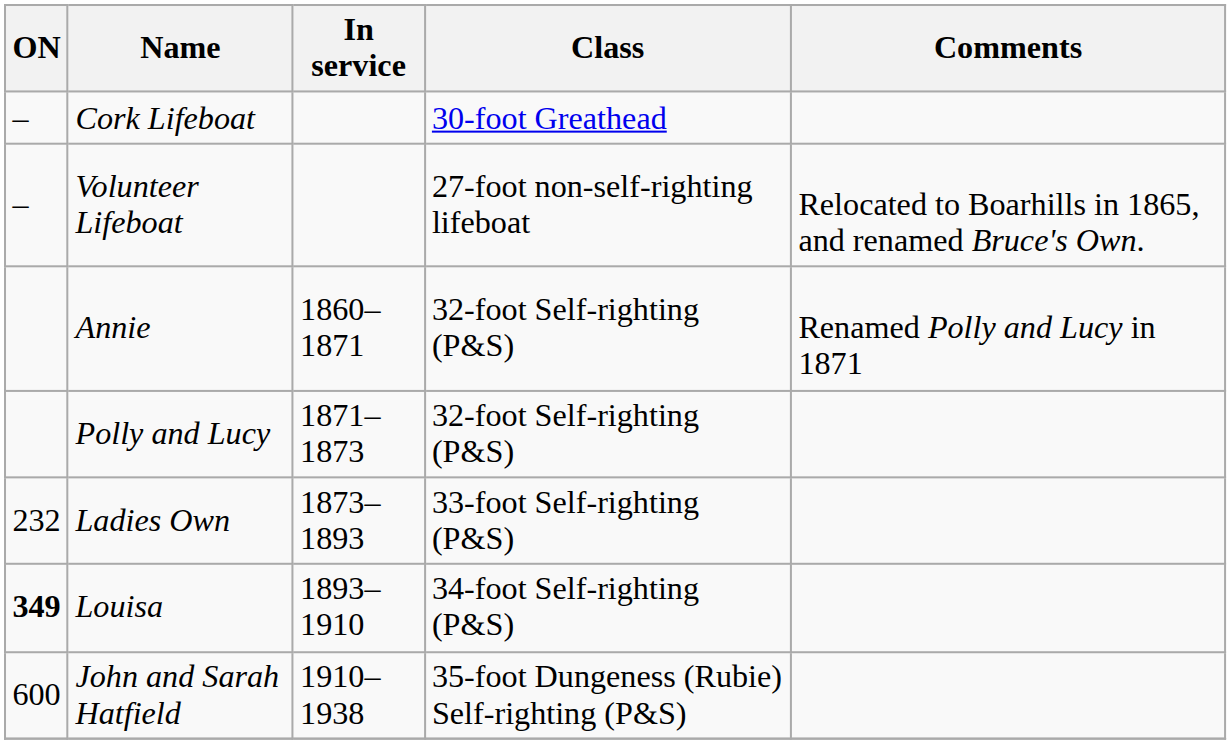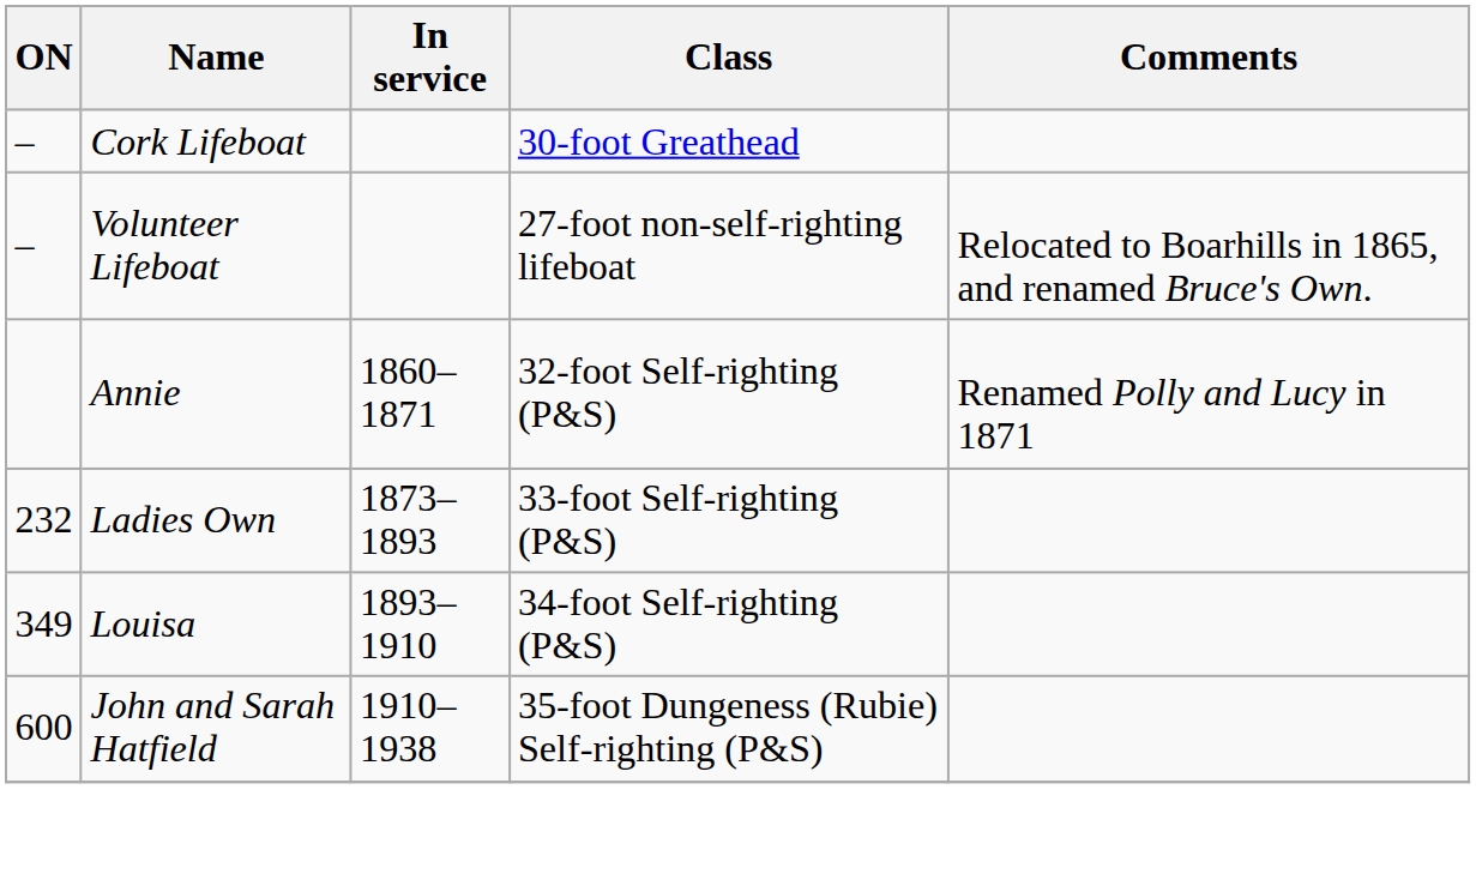- row: Polly and Lucy | 1871–1873 | 32-foot Self-righting (P&S)
Louisa | ON: bold -> normal
